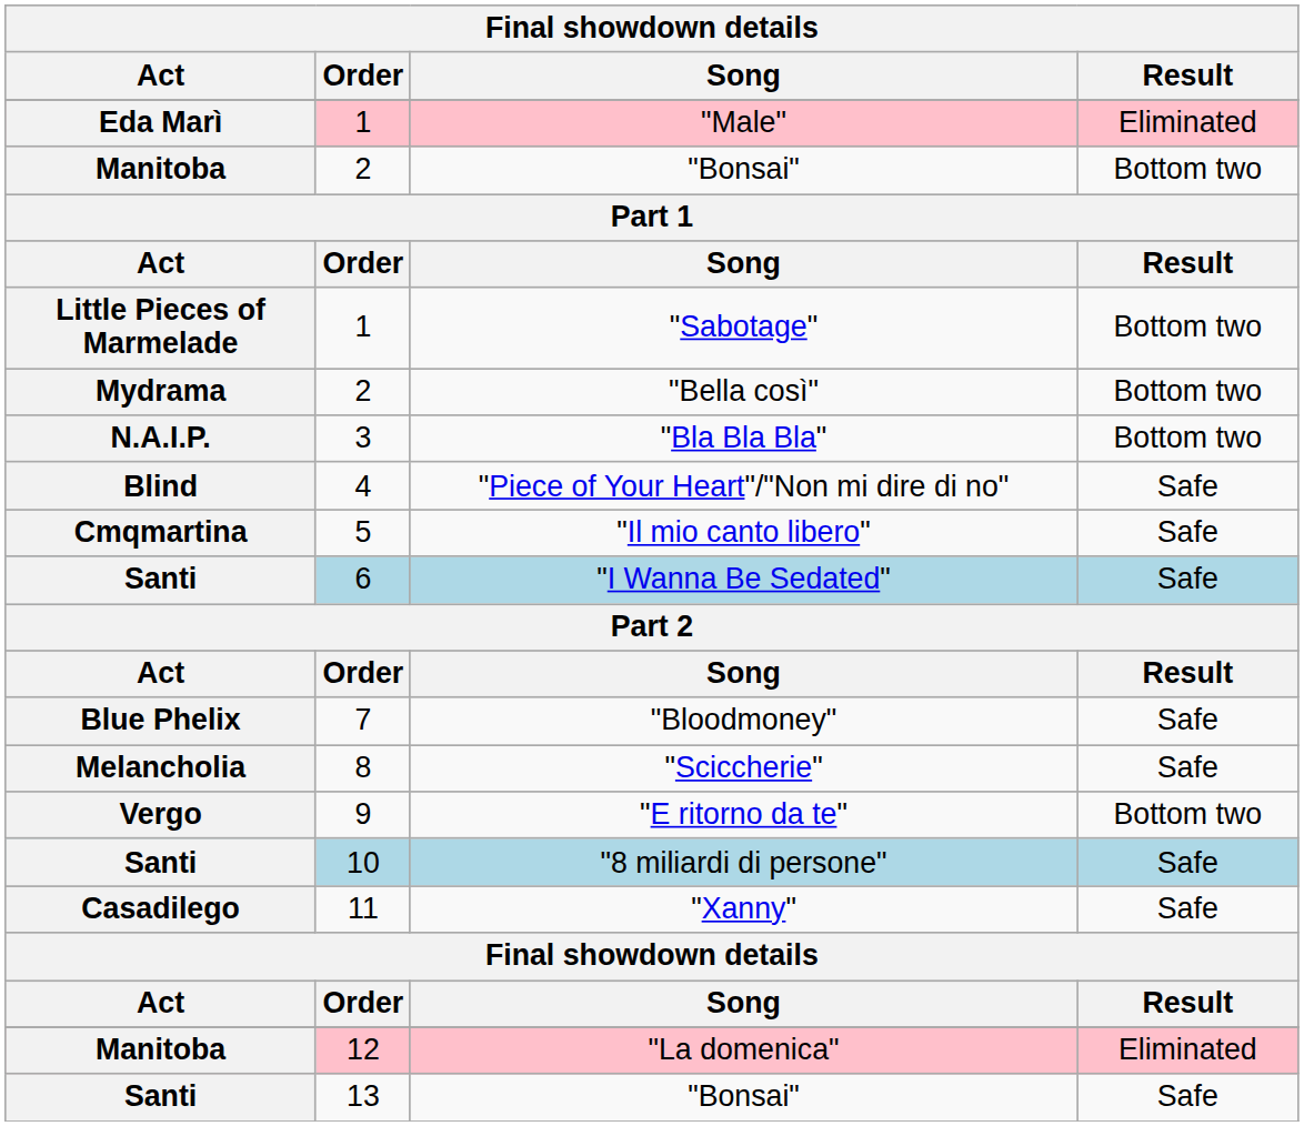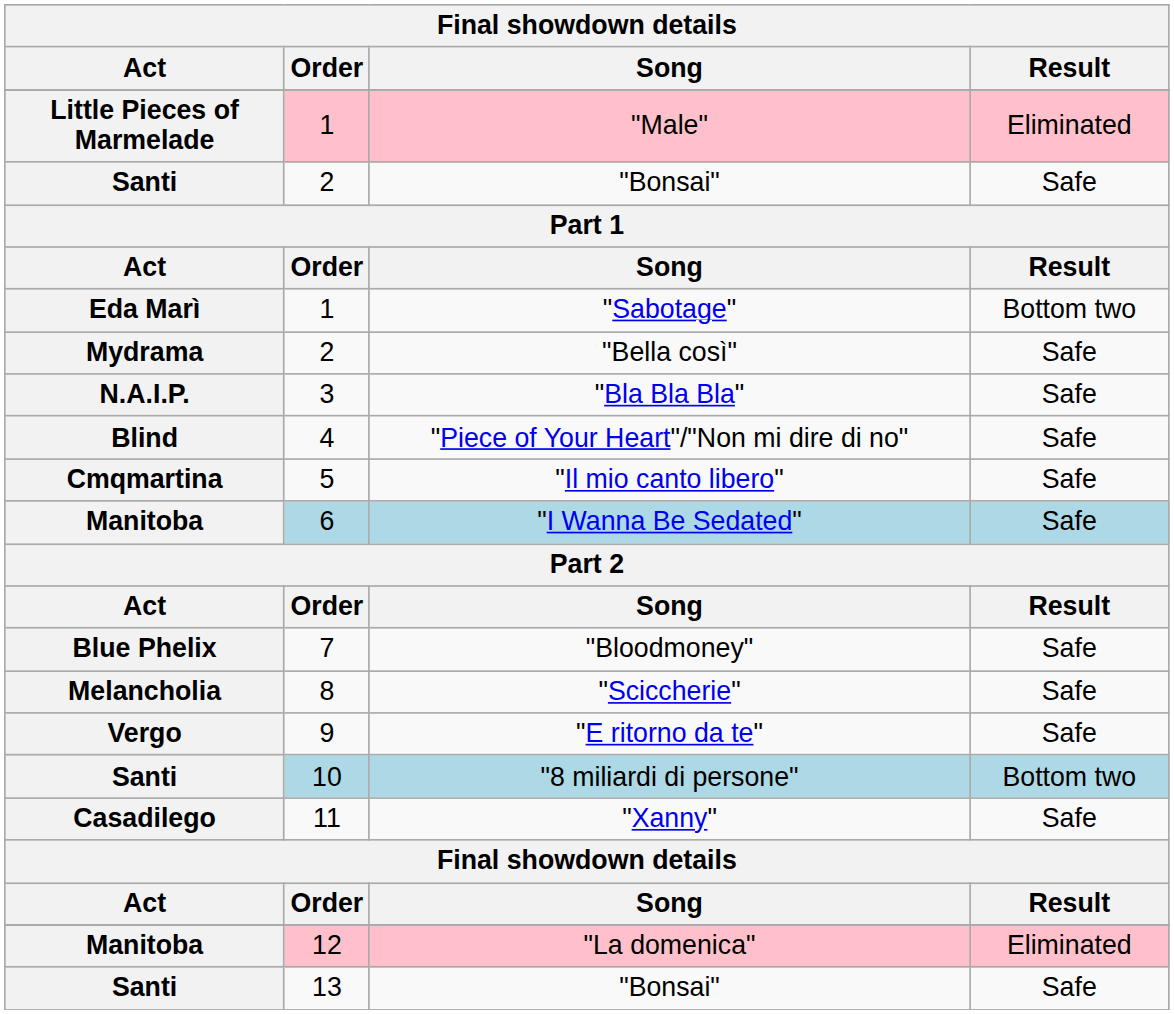"Male" | Act: Eda Marì -> Little Pieces of Marmelade
2 / "Bonsai" | Act: Manitoba -> Santi
2 / "Bonsai" | Result: Bottom two -> Safe
"Sabotage" | Act: Little Pieces of Marmelade -> Eda Marì
"Bella così" | Result: Bottom two -> Safe
"Bla Bla Bla" | Result: Bottom two -> Safe
"I Wanna Be Sedated" | Act: Santi -> Manitoba
"E ritorno da te" | Result: Bottom two -> Safe
"8 miliardi di persone" | Result: Safe -> Bottom two
